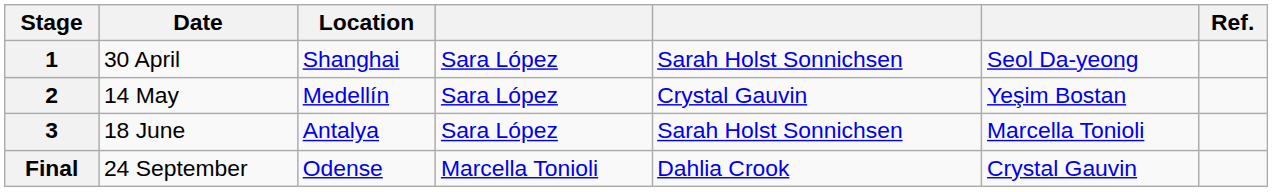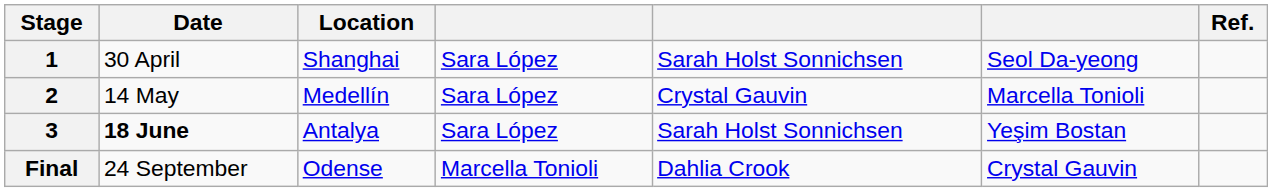2 | column 6: Yeşim Bostan -> Marcella Tonioli
3 | Date: normal -> bold
3 | column 6: Marcella Tonioli -> Yeşim Bostan
